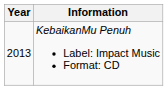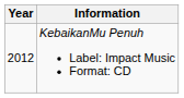KebaikanMu Penuh Label: Impact Music Format: CD | Year: 2013 -> 2012
